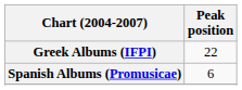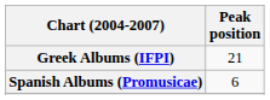Greek Albums (IFPI) | Peak position: 22 -> 21
